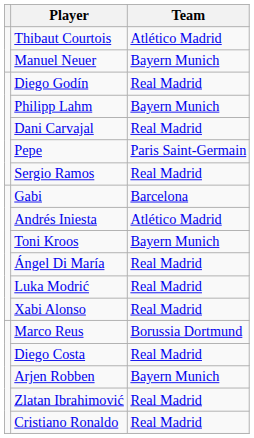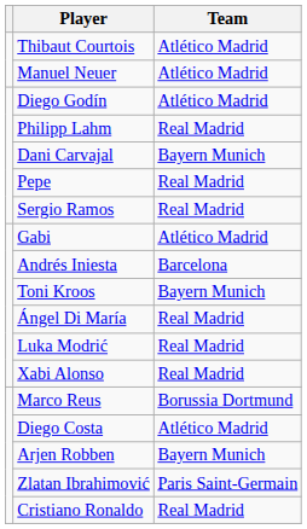Manuel Neuer | Team: Bayern Munich -> Atlético Madrid
Diego Godín | Team: Real Madrid -> Atlético Madrid
Philipp Lahm | Team: Bayern Munich -> Real Madrid
Dani Carvajal | Team: Real Madrid -> Bayern Munich
Pepe | Team: Paris Saint-Germain -> Real Madrid
Gabi | Team: Barcelona -> Atlético Madrid
Andrés Iniesta | Team: Atlético Madrid -> Barcelona
Diego Costa | Team: Real Madrid -> Atlético Madrid
Zlatan Ibrahimović | Team: Real Madrid -> Paris Saint-Germain
